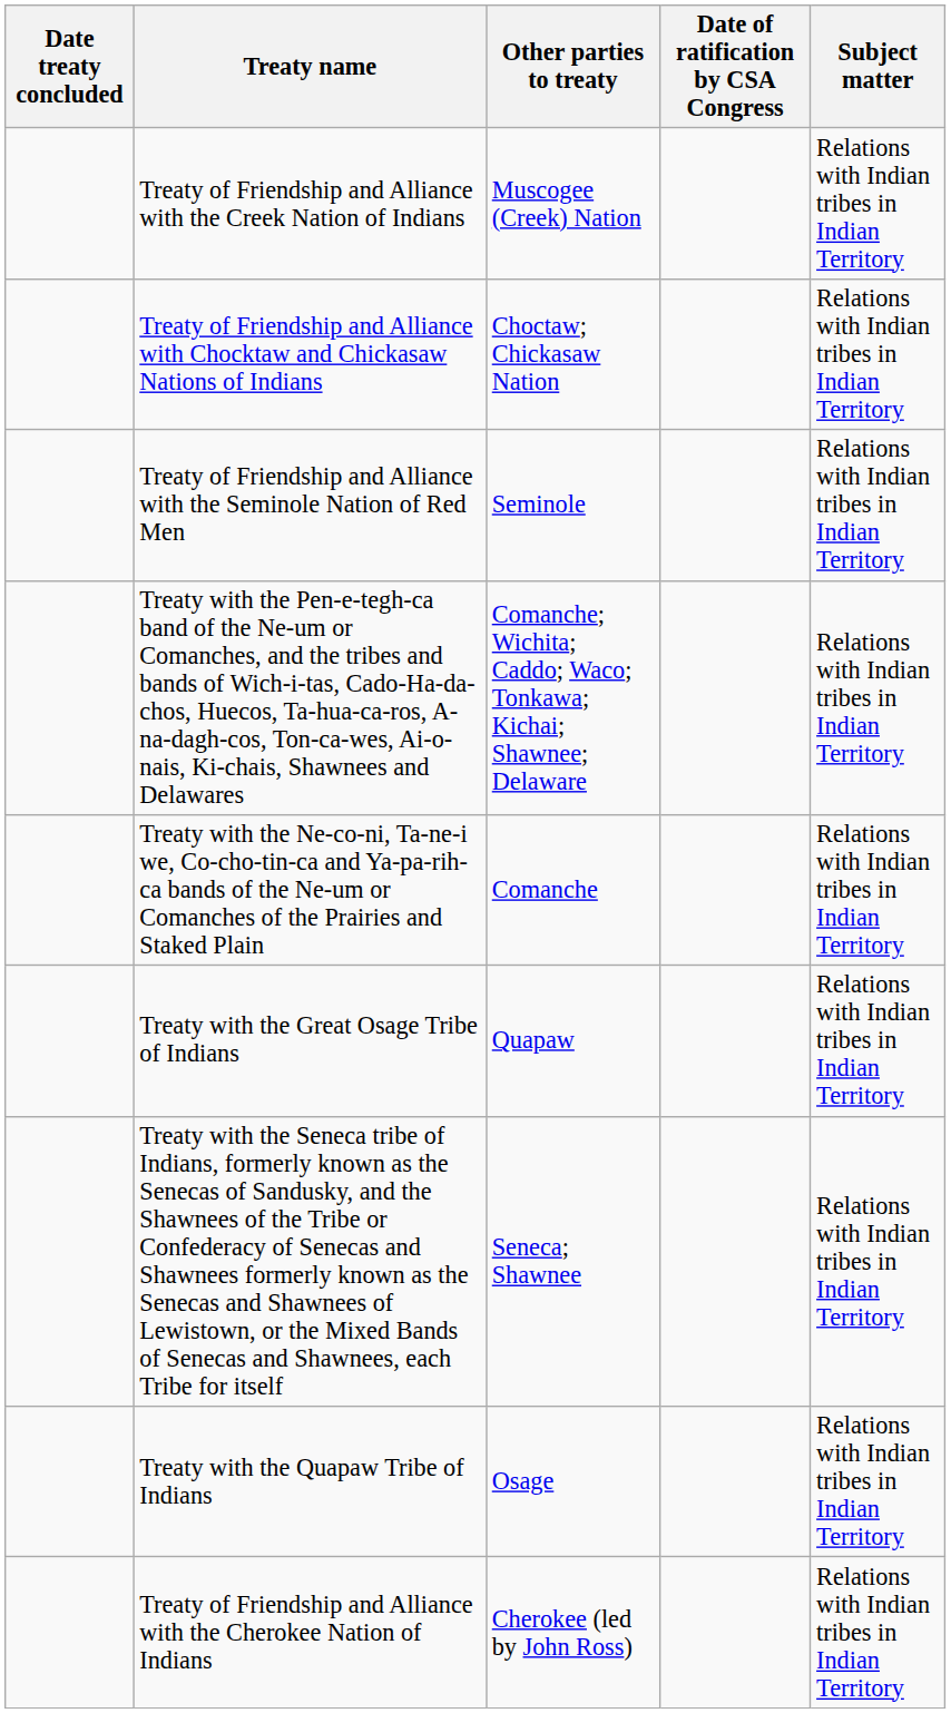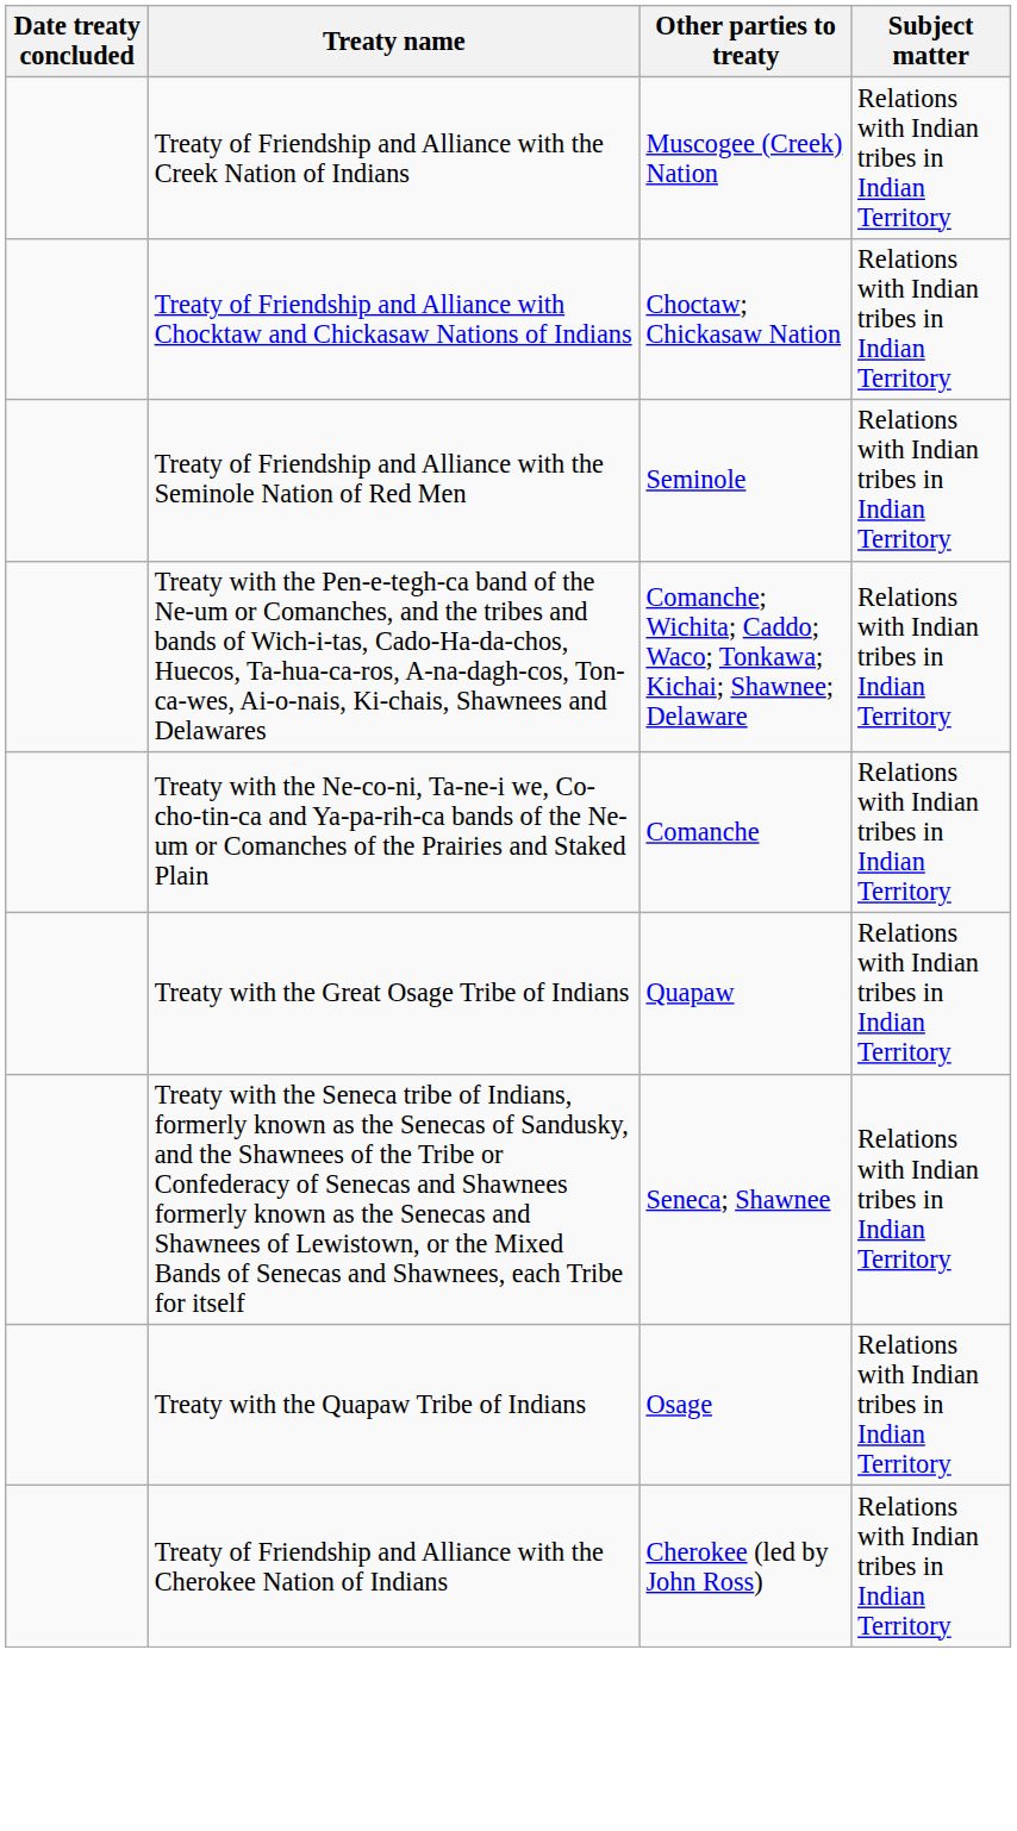- column: Date of ratification by CSA Congress
